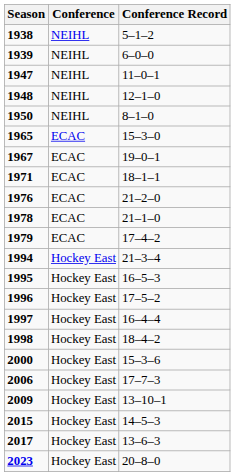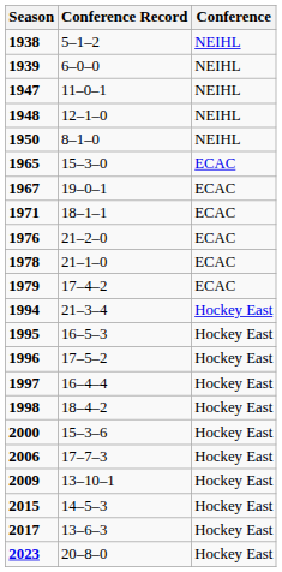columns swapped: Conference <-> Conference Record
